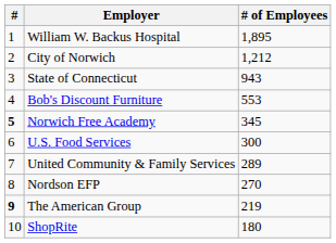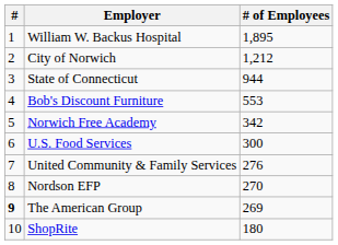State of Connecticut | # of Employees: 943 -> 944
Norwich Free Academy | #: bold -> normal
Norwich Free Academy | # of Employees: 345 -> 342
United Community & Family Services | # of Employees: 289 -> 276
The American Group | # of Employees: 219 -> 269
